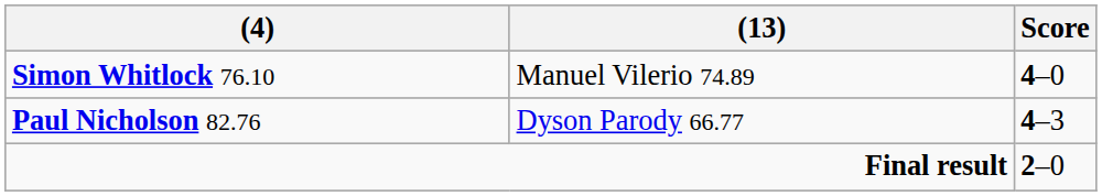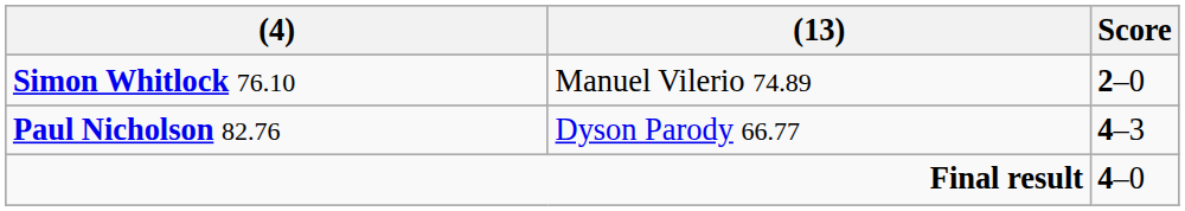Simon Whitlock 76.10 | Score: 4–0 -> 2–0
Final result | Score: 2–0 -> 4–0
